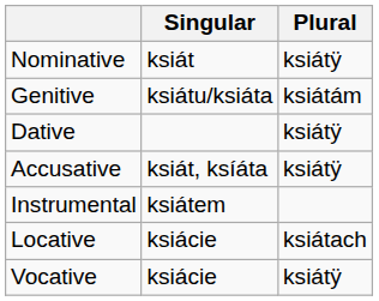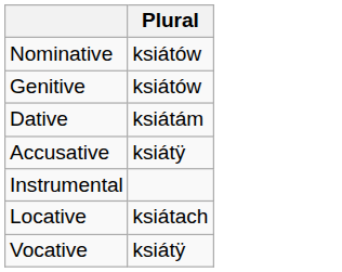- column: Singular | ksiát | ksiátu/ksiáta | ksiát, ksíáta | ksiátem | ksiácie | ksiácie
Nominative | Plural: ksiátÿ -> ksiátów
Genitive | Plural: ksiátám -> ksiátów
Dative | Plural: ksiátÿ -> ksiátám
